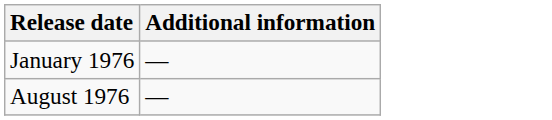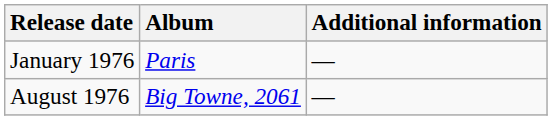+ column: Album | Paris | Big Towne, 2061
